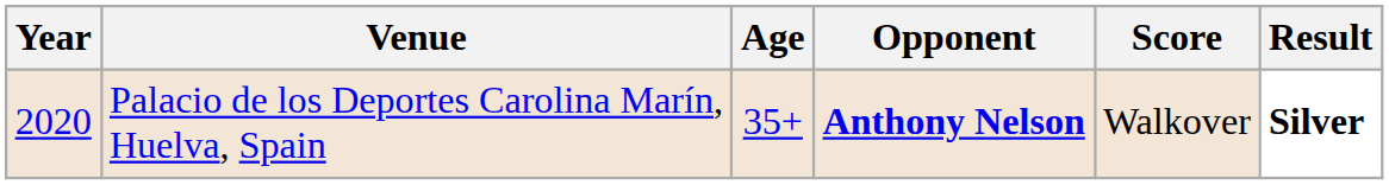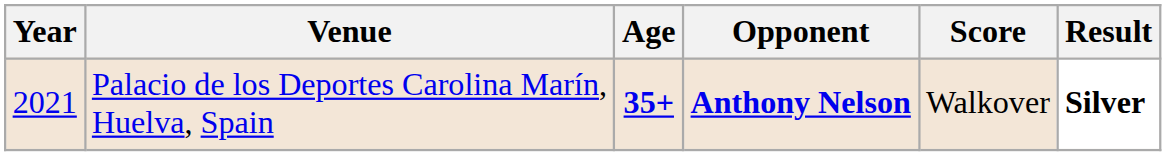Palacio de los Deportes Carolina Marín, Huelva, Spain | Year: 2020 -> 2021
Palacio de los Deportes Carolina Marín, Huelva, Spain | Age: normal -> bold
